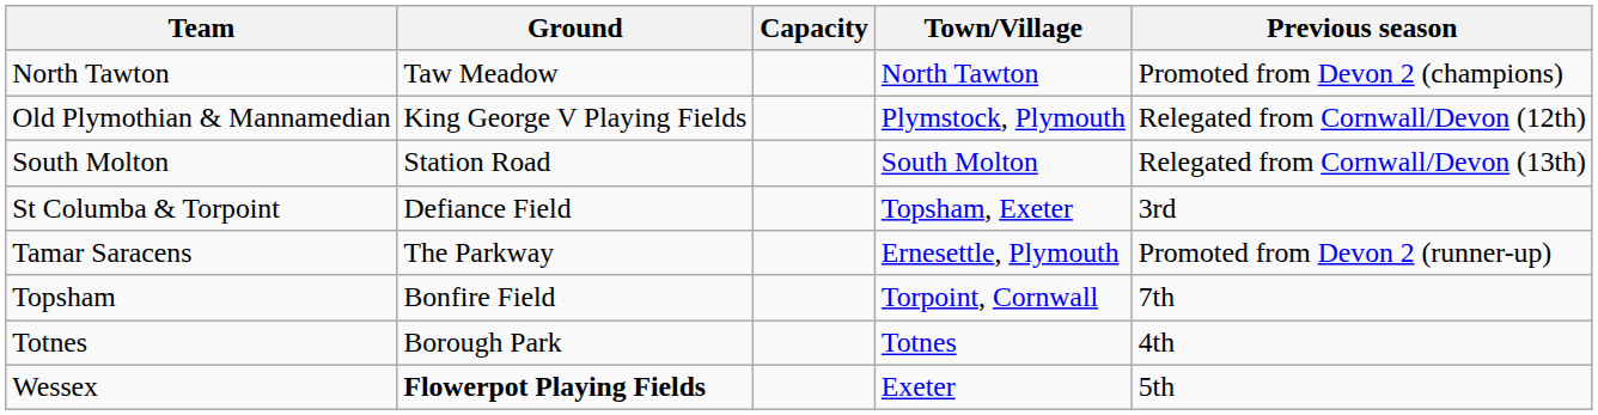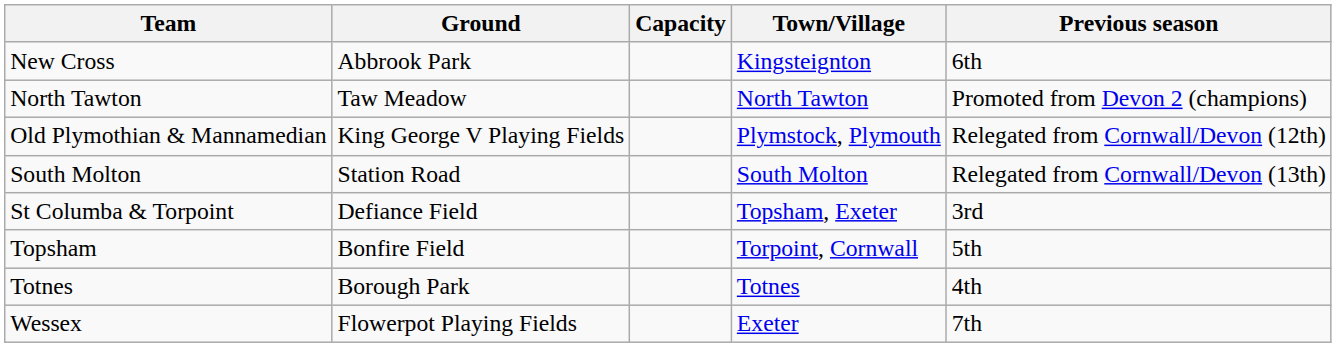+ row: New Cross | Abbrook Park | Kingsteignton | 6th
- row: Tamar Saracens | The Parkway | Ernesettle, Plymouth | Promoted from Devon 2 (runner-up)
Topsham | Previous season: 7th -> 5th
Wessex | Ground: bold -> normal
Wessex | Previous season: 5th -> 7th
